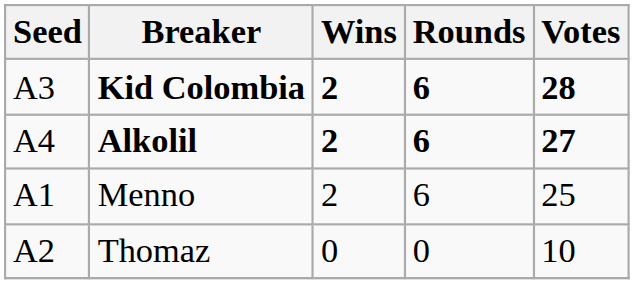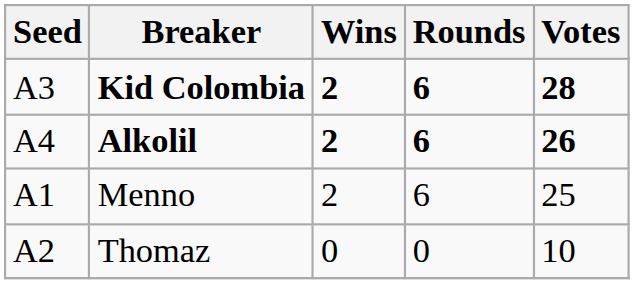Alkolil | Votes: 27 -> 26
